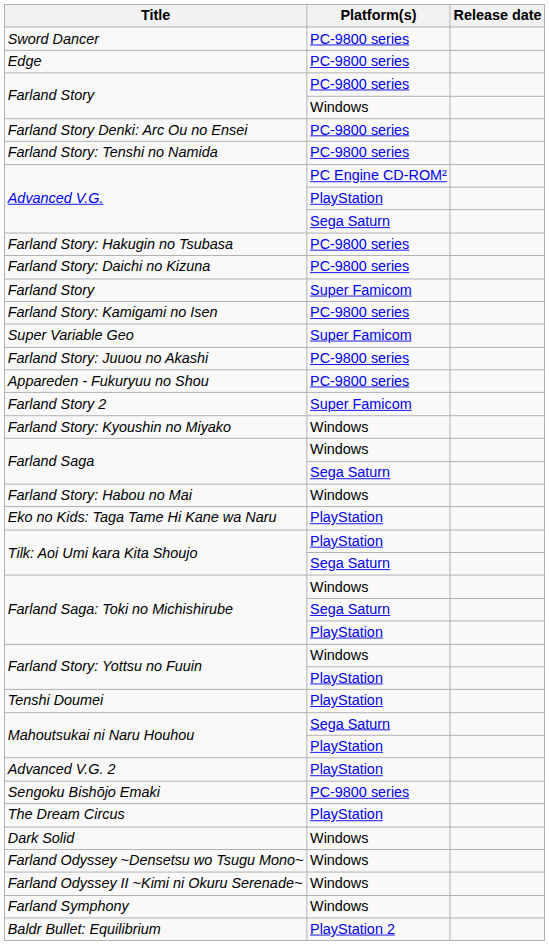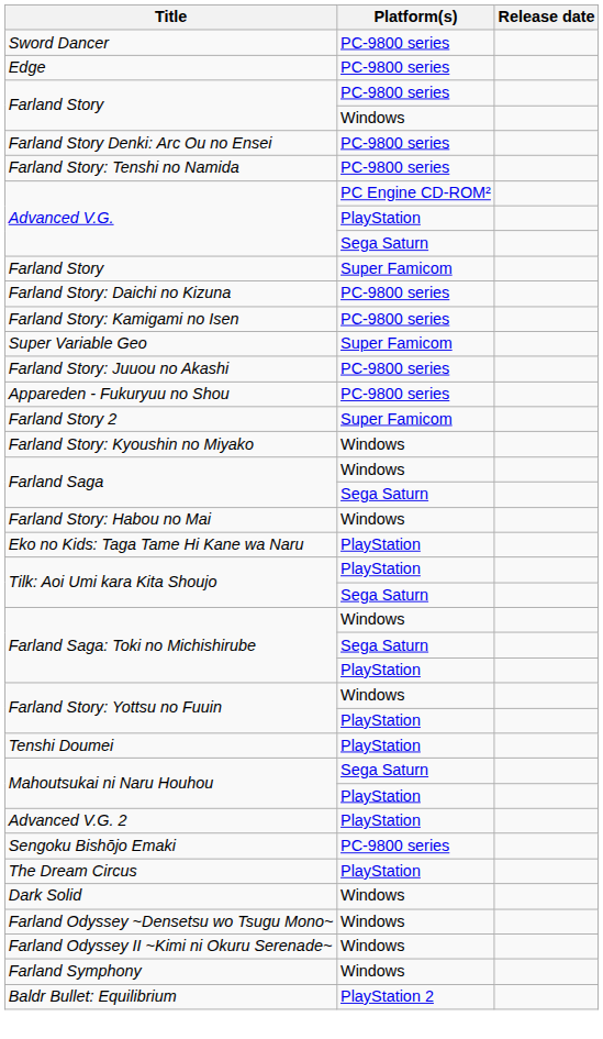- row: Farland Story: Hakugin no Tsubasa | PC-9800 series
rows swapped: Farland Story / Super Famicom <-> Farland Story: Daichi no Kizuna
